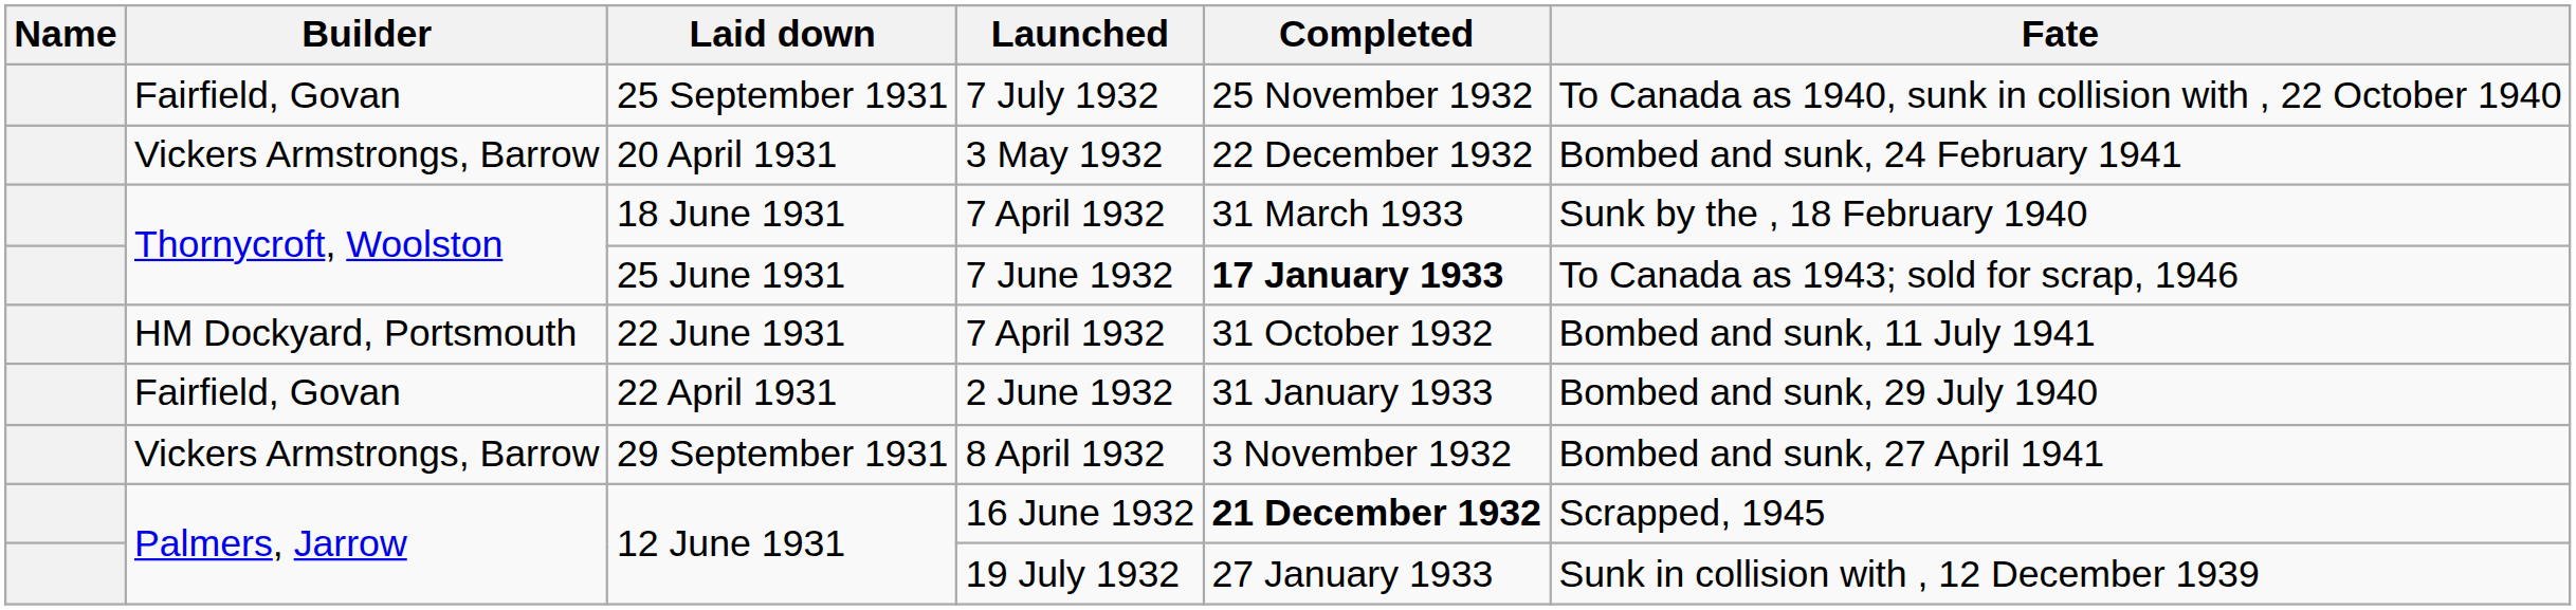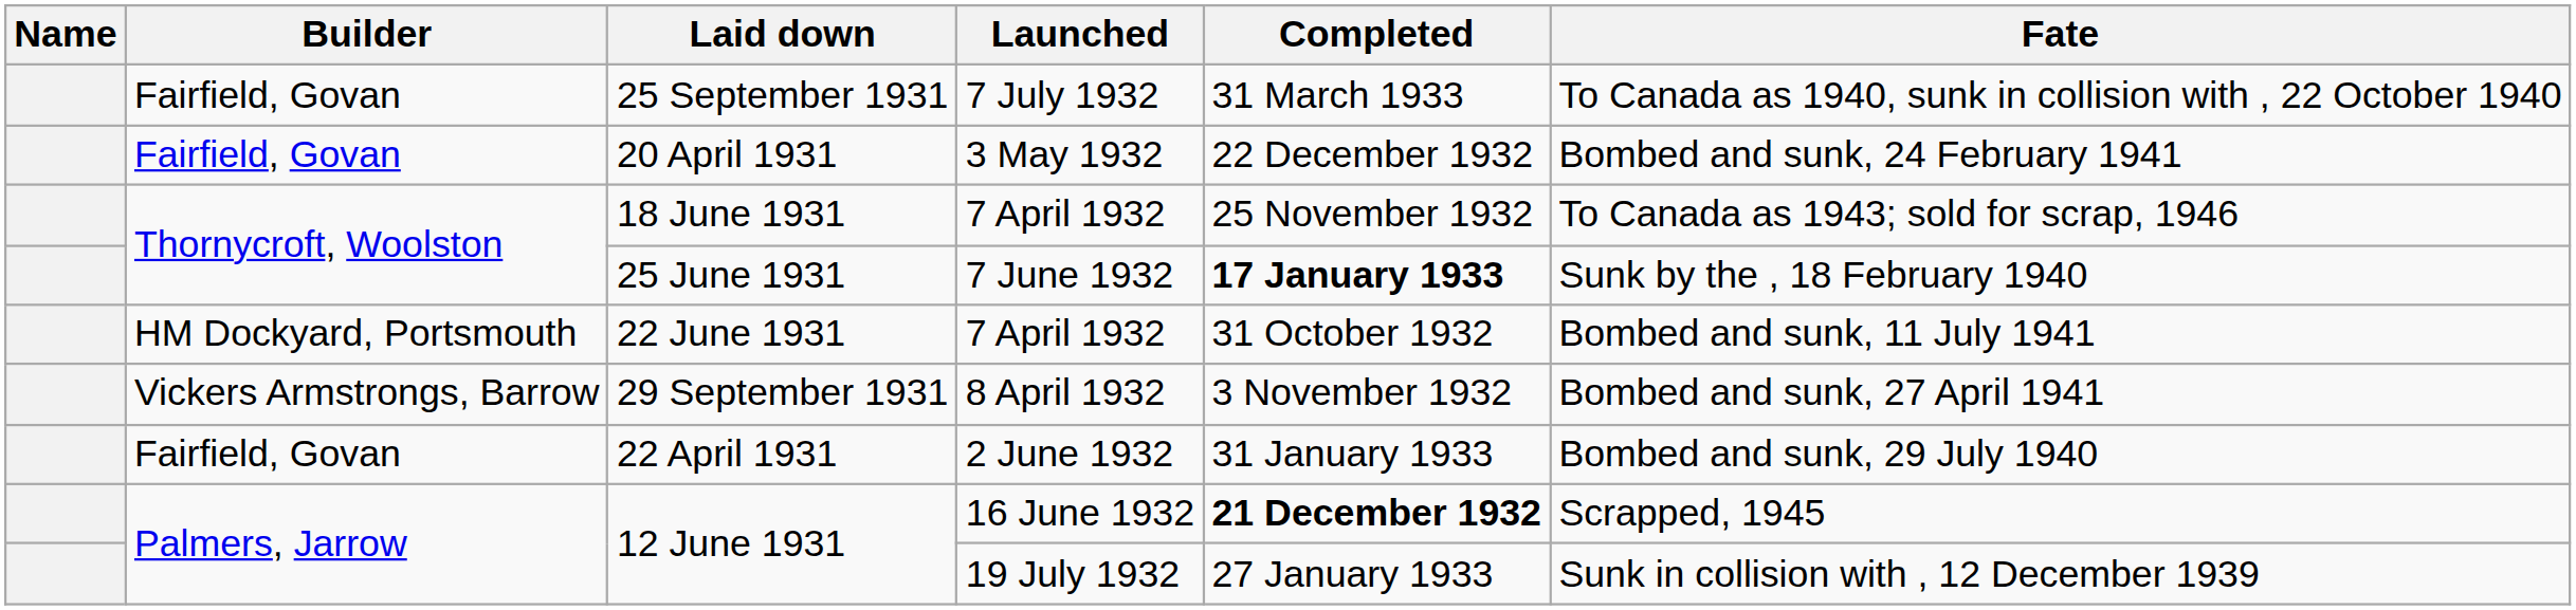25 September 1931 | Completed: 25 November 1932 -> 31 March 1933
20 April 1931 | Builder: Vickers Armstrongs, Barrow -> Fairfield, Govan
18 June 1931 | Completed: 31 March 1933 -> 25 November 1932
18 June 1931 | Fate: Sunk by the , 18 February 1940 -> To Canada as 1943; sold for scrap, 1946
25 June 1931 | Fate: To Canada as 1943; sold for scrap, 1946 -> Sunk by the , 18 February 1940
rows swapped: 22 April 1931 <-> 29 September 1931
